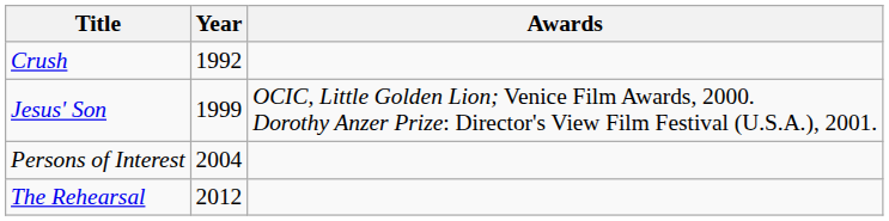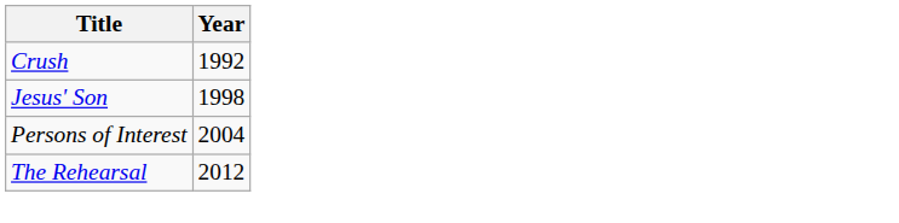- column: Awards | OCIC, Little Golden Lion; Venice Film Awards, 2000. Dorothy Anzer Prize: Director's View Film Festival (U.S.A.), 2001.
Jesus' Son | Year: 1999 -> 1998
